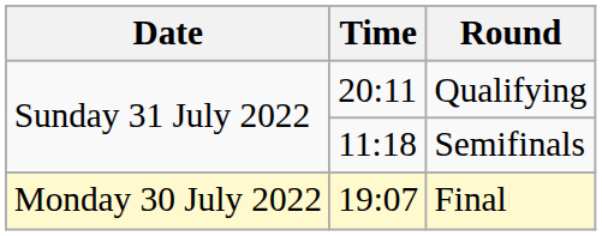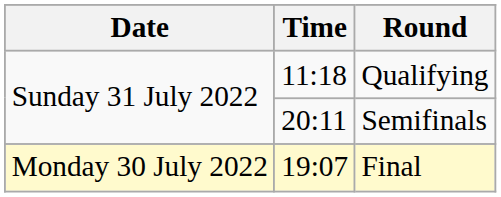Qualifying | Time: 20:11 -> 11:18
Semifinals | Time: 11:18 -> 20:11
